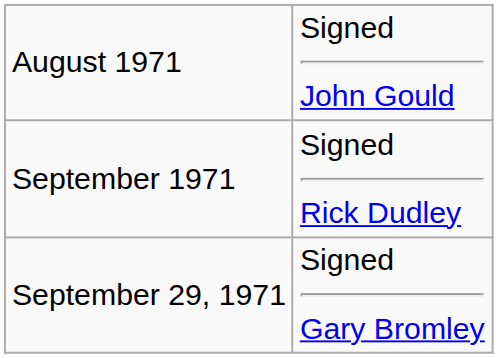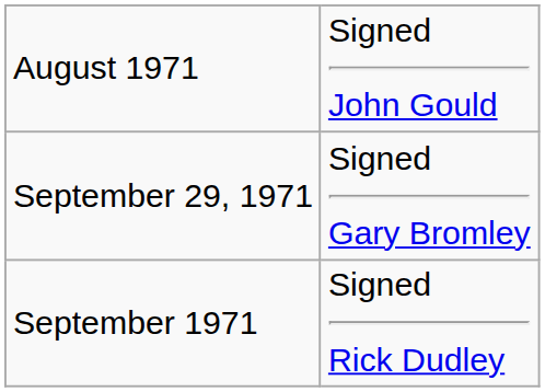rows swapped: September 1971 <-> September 29, 1971
